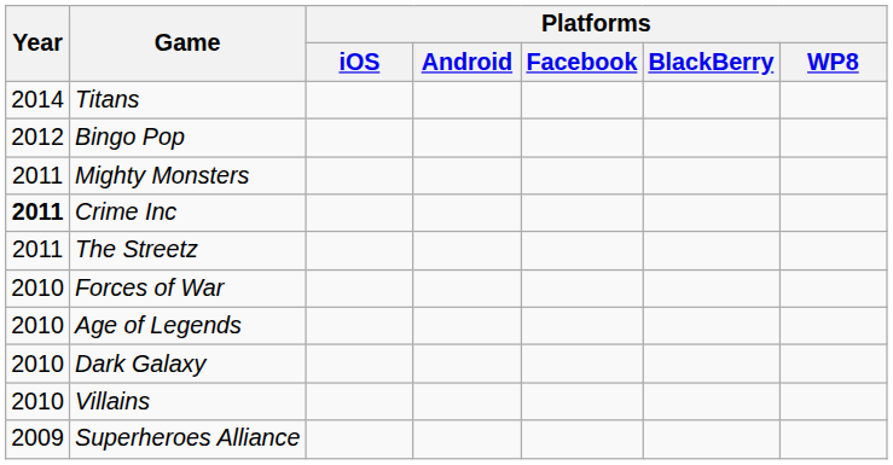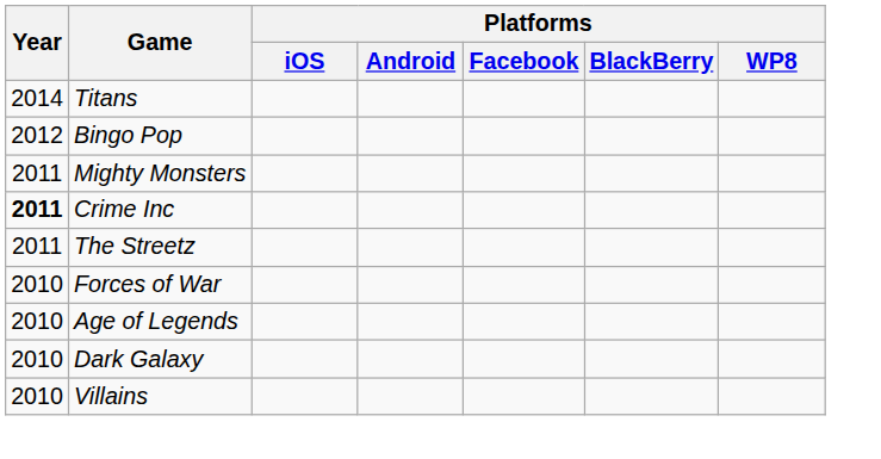- row: 2009 | Superheroes Alliance
